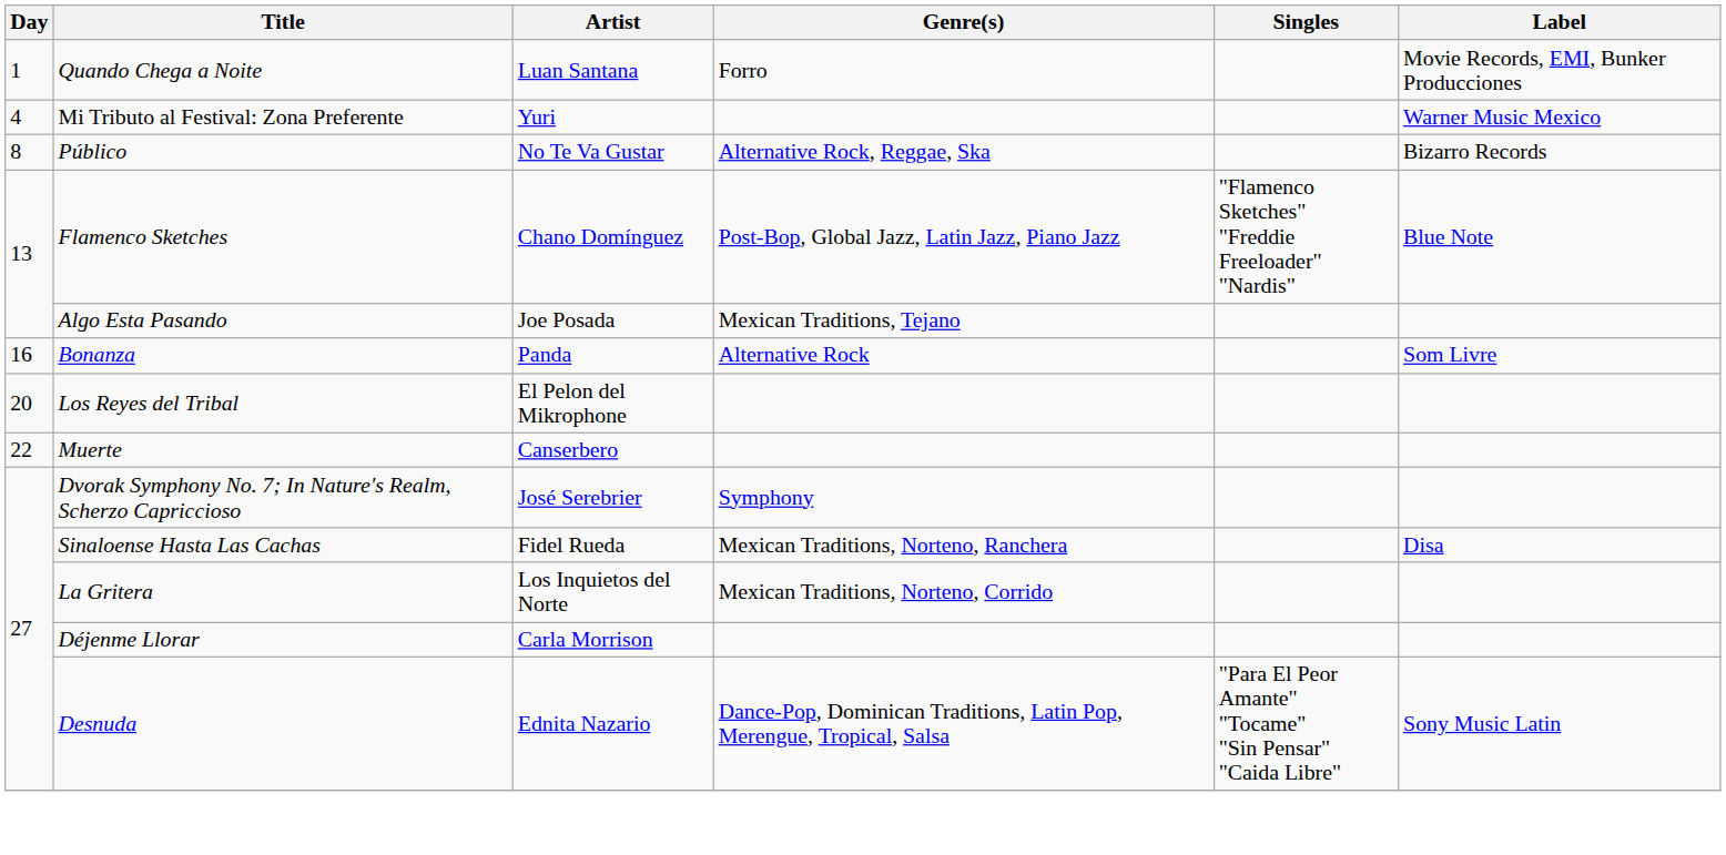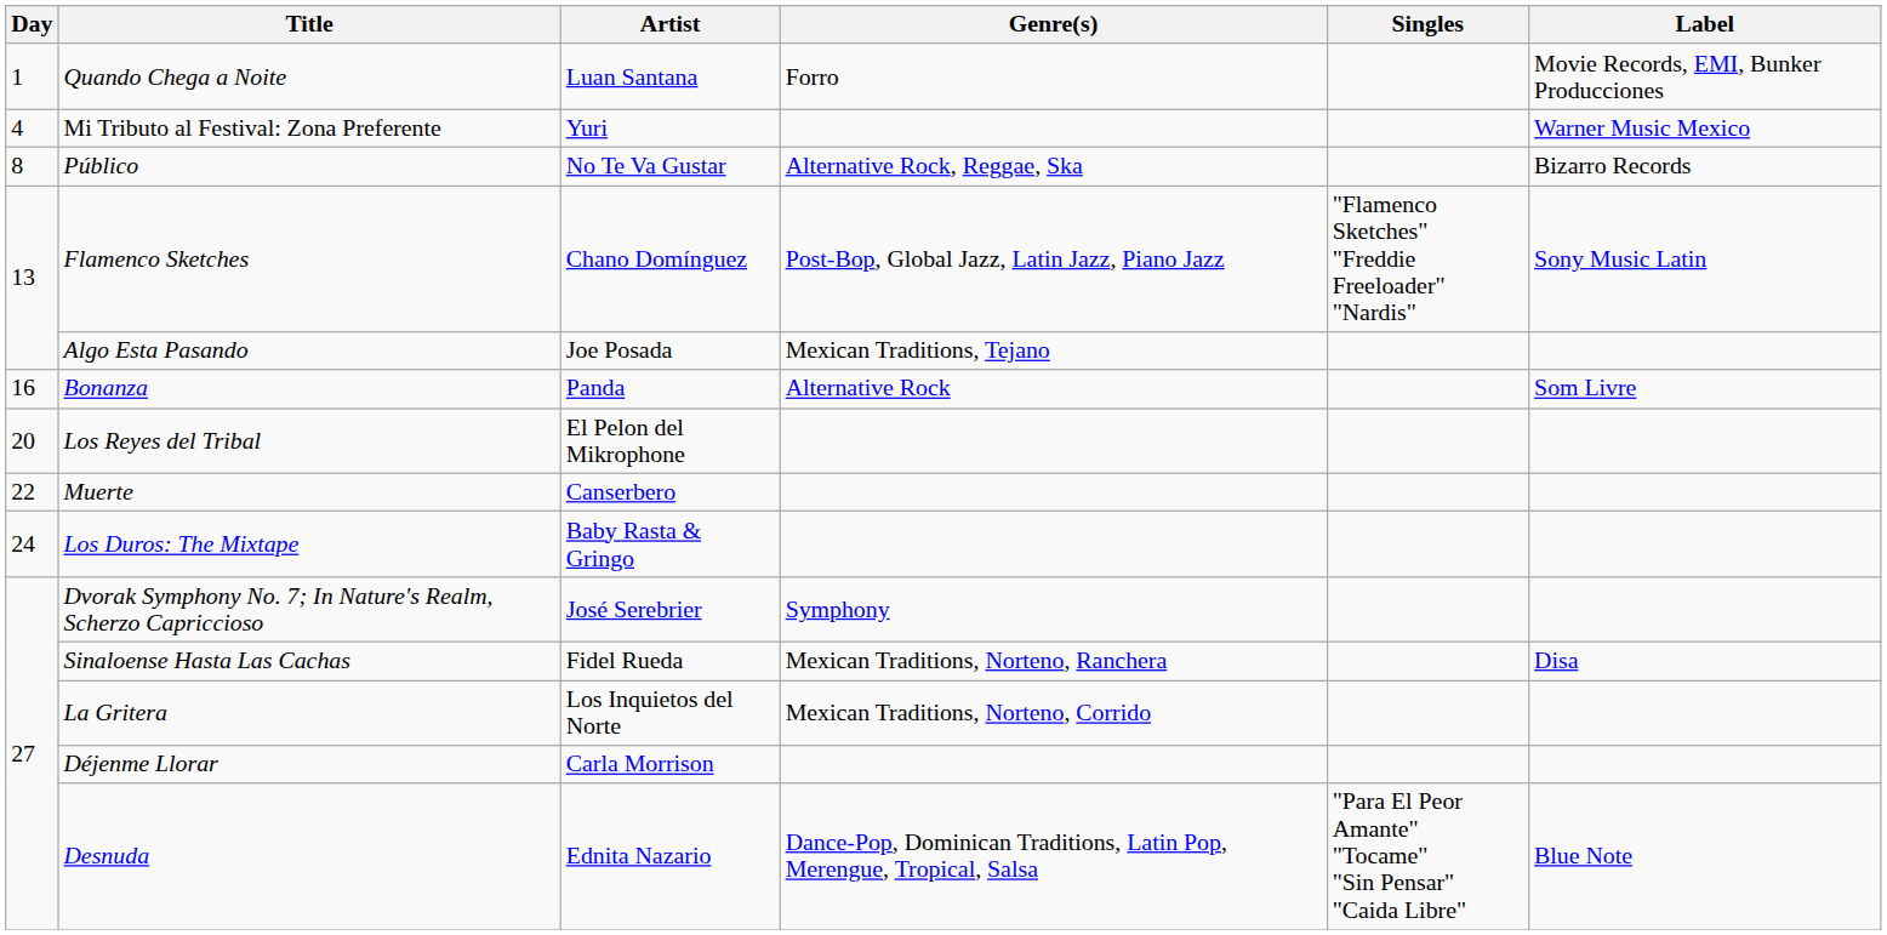Flamenco Sketches | Label: Blue Note -> Sony Music Latin
+ row: 24 | Los Duros: The Mixtape | Baby Rasta & Gringo
Desnuda | Label: Sony Music Latin -> Blue Note
